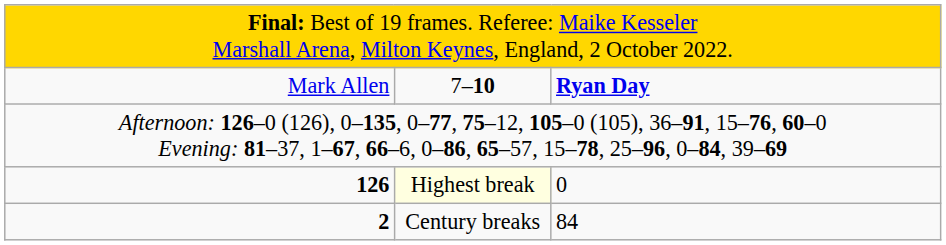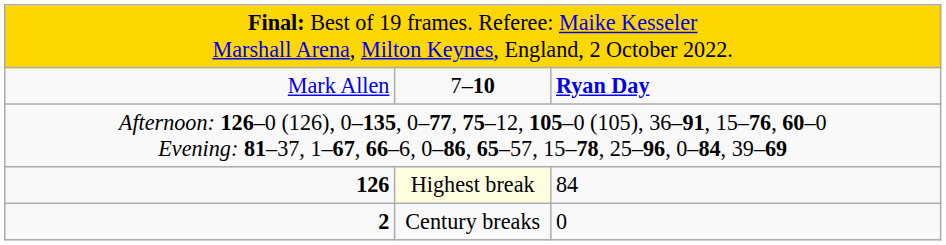126 | column 3: 0 -> 84
2 | column 3: 84 -> 0
